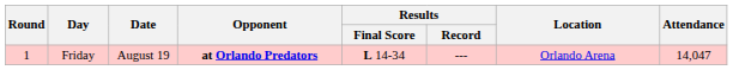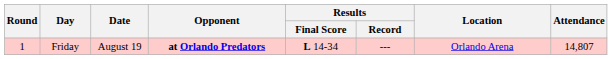Friday | Attendance: 14,047 -> 14,807
